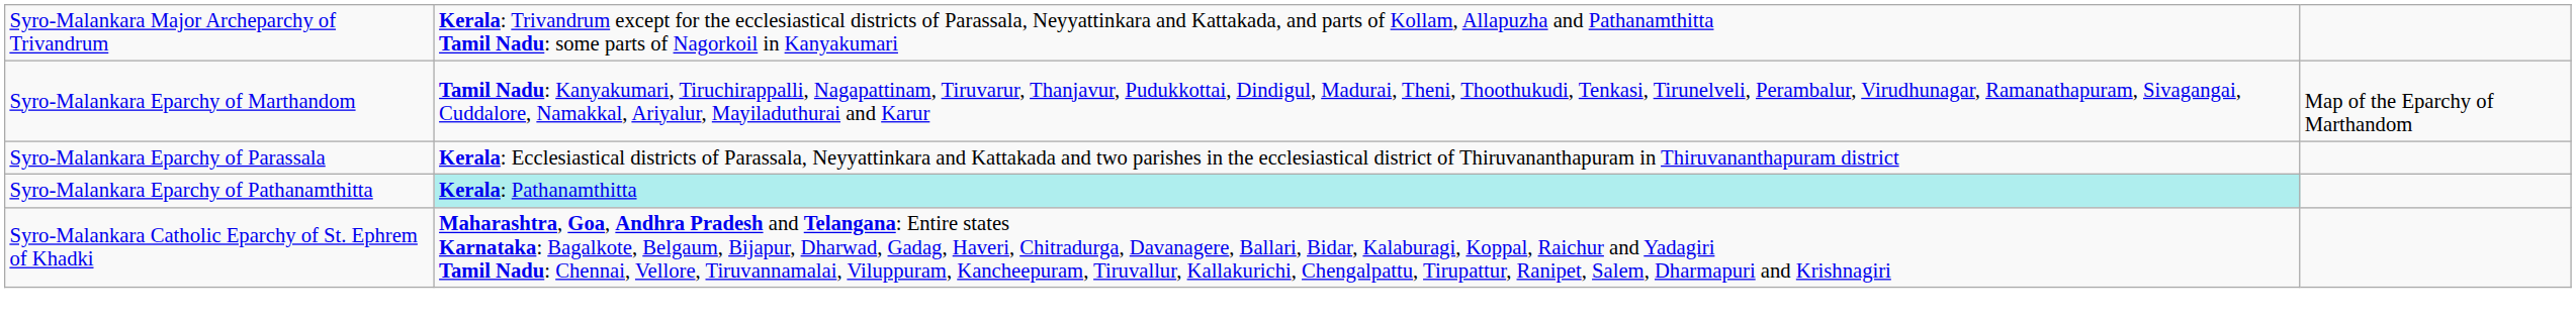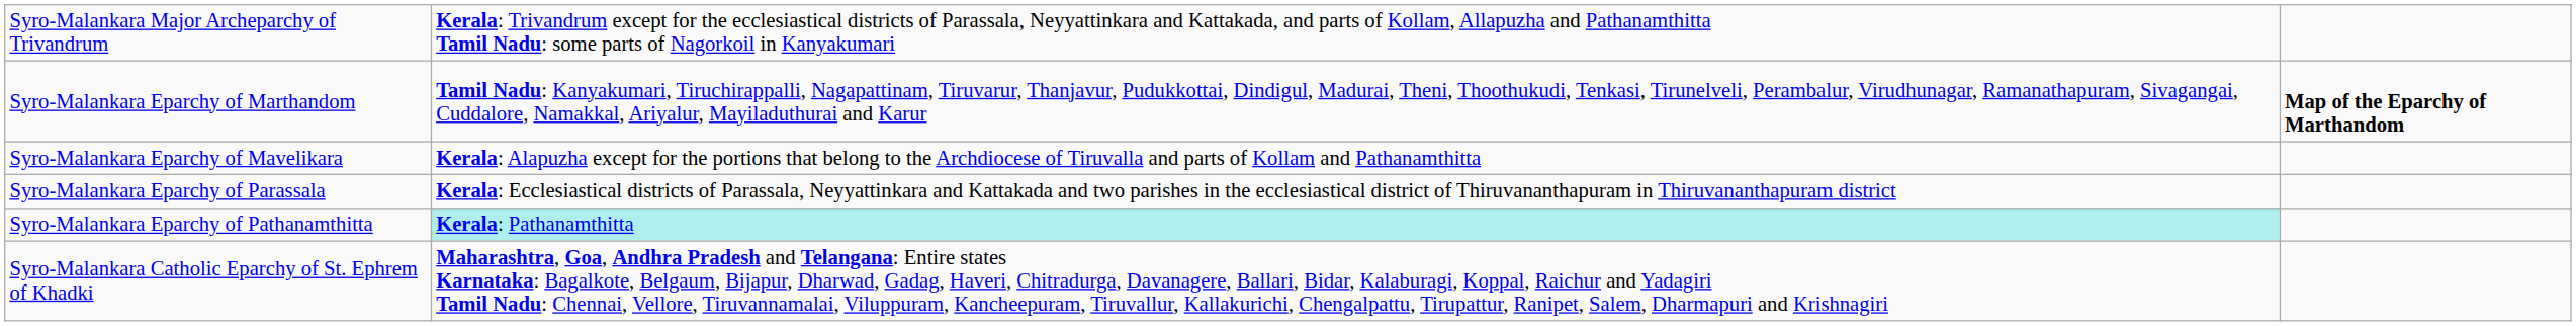Syro-Malankara Eparchy of Marthandom | column 3: normal -> bold
+ row: Syro-Malankara Eparchy of Mavelikara | Kerala: Alapuzha except for the portions that belong to the Archdiocese of Tiruvalla and parts of Kollam and Pathanamthitta
